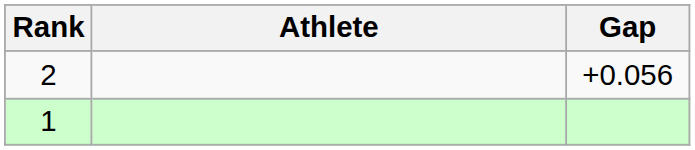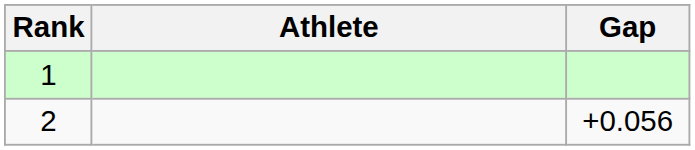rows swapped: 1 <-> 2
